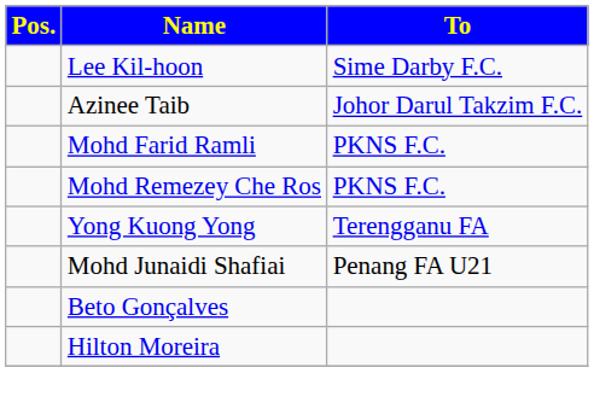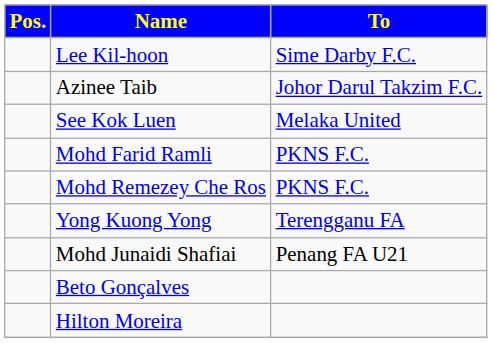+ row: See Kok Luen | Melaka United
